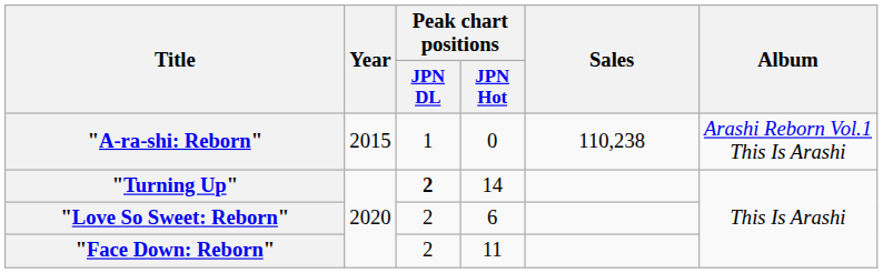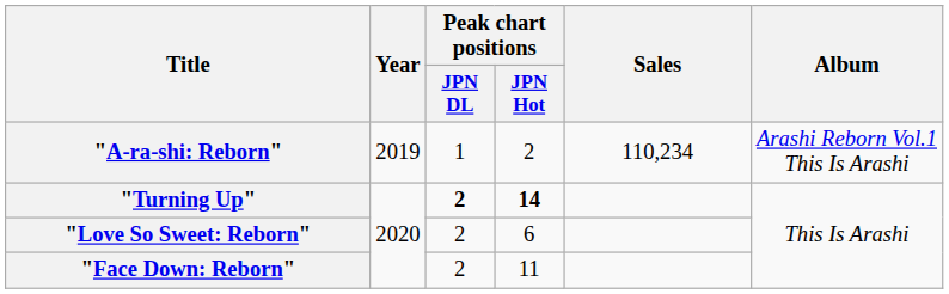"A-ra-shi: Reborn" | Year: 2015 -> 2019
"A-ra-shi: Reborn" | Peak chart positions / JPN Hot: 0 -> 2
"A-ra-shi: Reborn" | Sales: 110,238 -> 110,234
"Turning Up" | Peak chart positions / JPN Hot: normal -> bold
